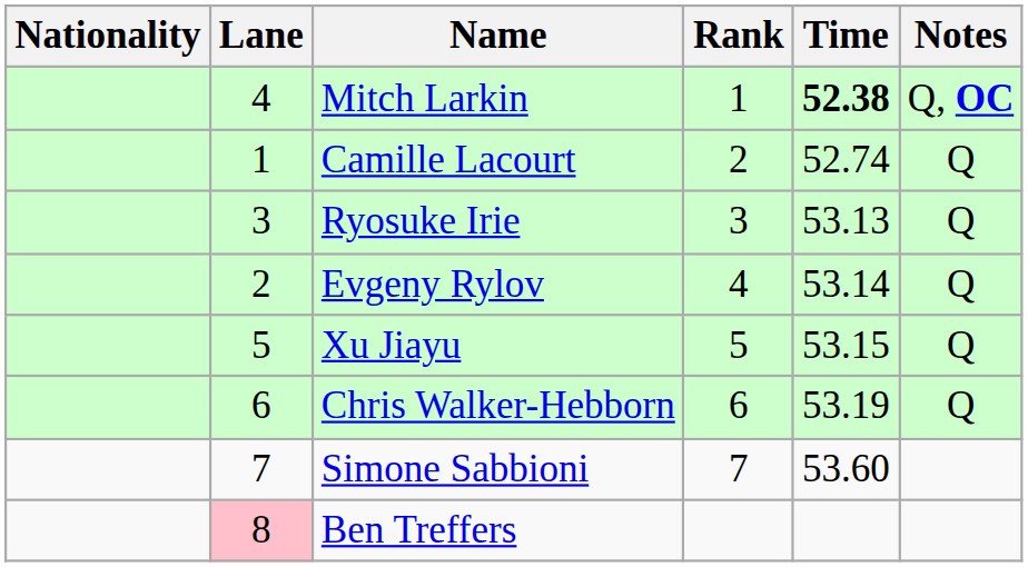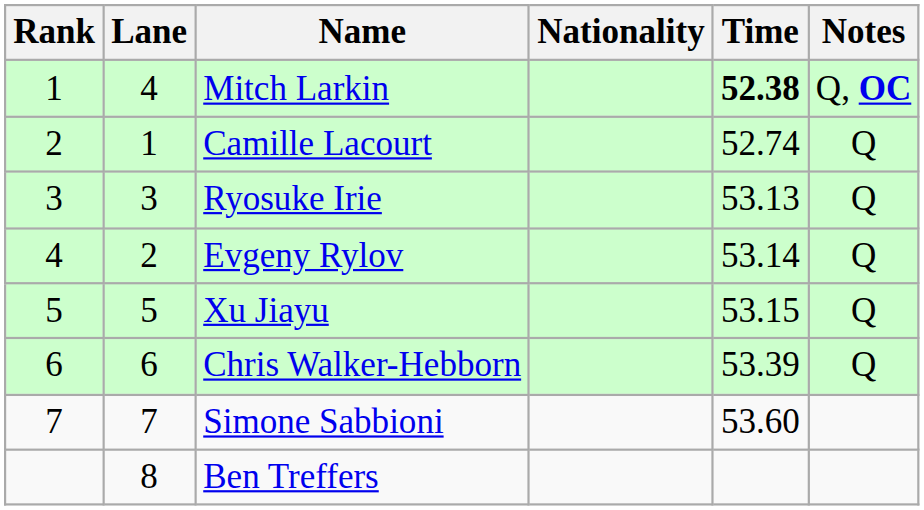columns swapped: Rank <-> Nationality
Chris Walker-Hebborn | Time: 53.19 -> 53.39
Ben Treffers | Lane: pink background -> no background
